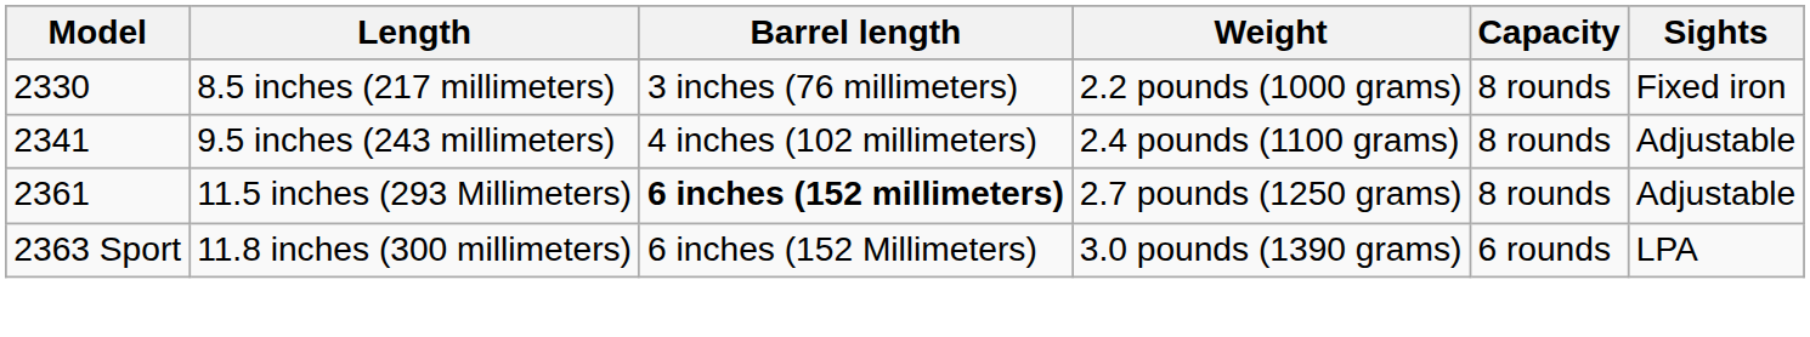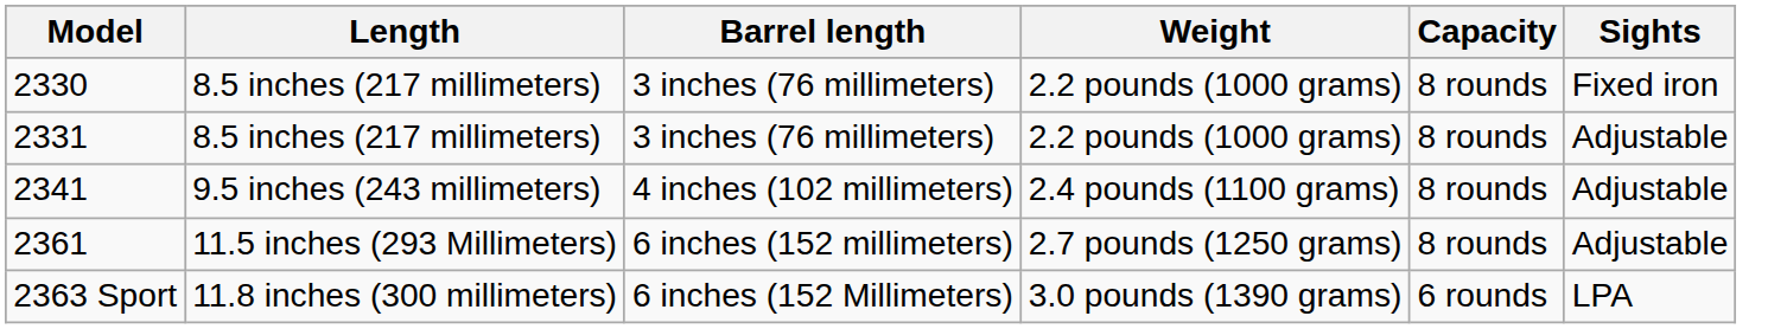+ row: 2331 | 8.5 inches (217 millimeters) | 3 inches (76 millimeters) | 2.2 pounds (1000 grams) | 8 rounds | Adjustable
2361 | Barrel length: bold -> normal
